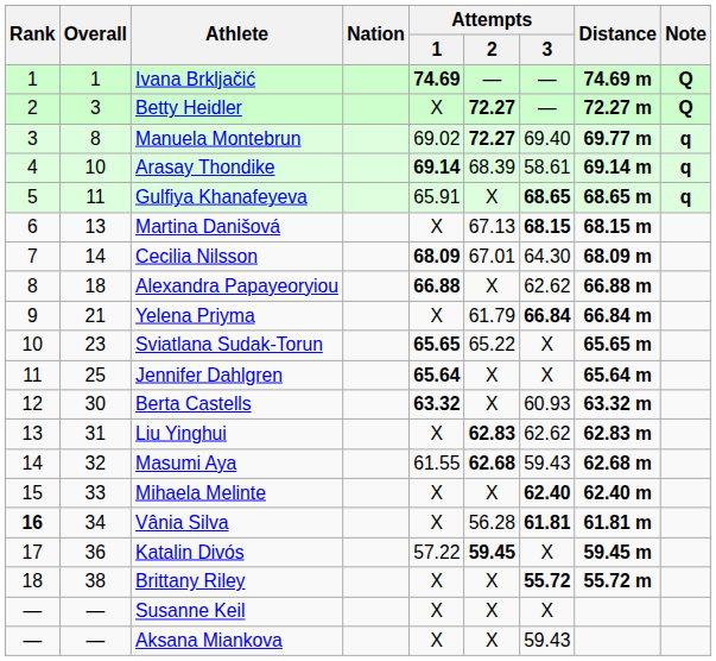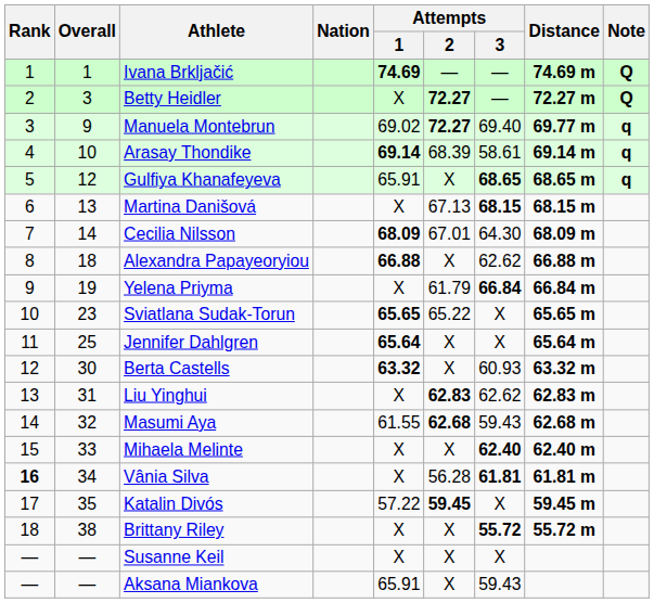Manuela Montebrun | Overall: 8 -> 9
Gulfiya Khanafeyeva | Overall: 11 -> 12
Yelena Priyma | Overall: 21 -> 19
Katalin Divós | Overall: 36 -> 35
Aksana Miankova | Attempts / 1: X -> 65.91
